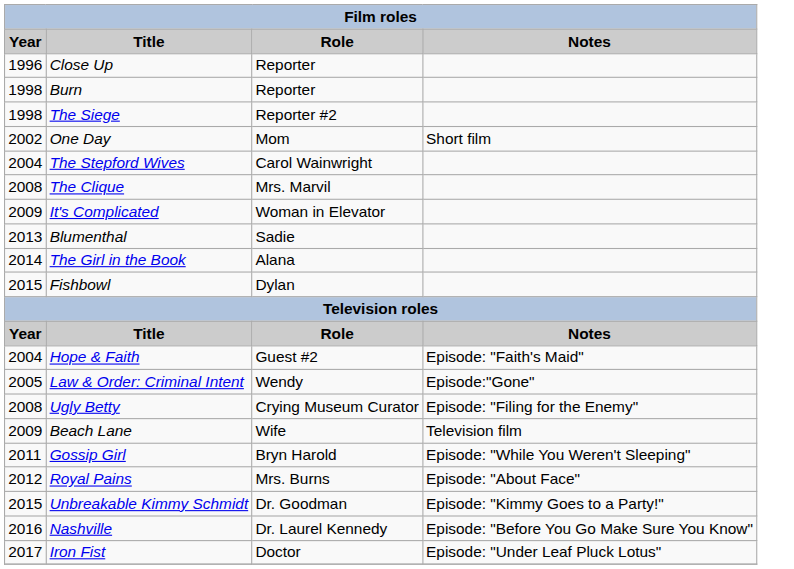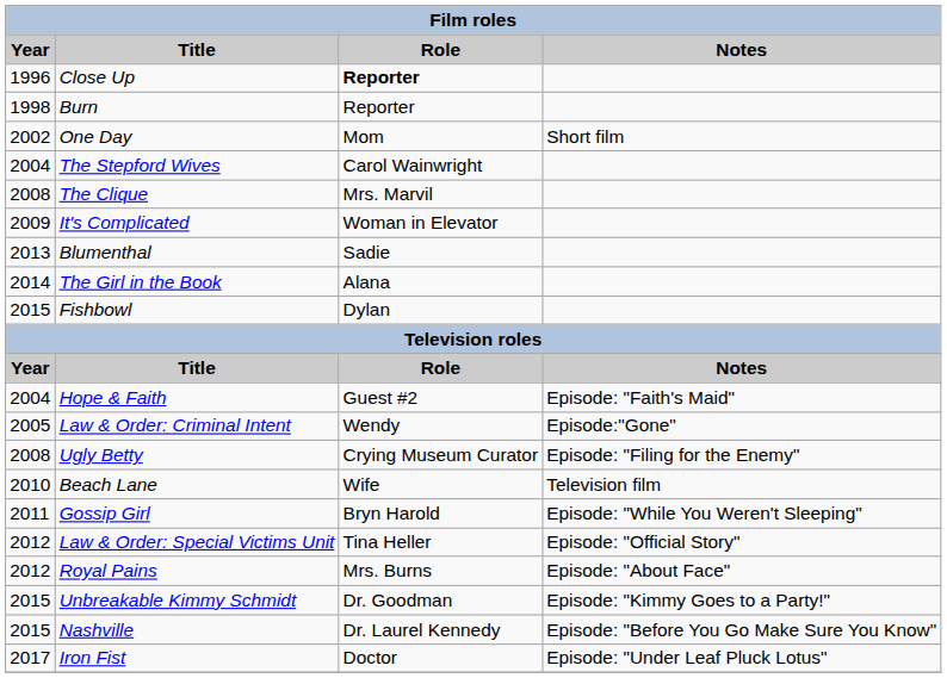Close Up | Role: normal -> bold
- row: 1998 | The Siege | Reporter #2
Beach Lane | Year: 2009 -> 2010
+ row: 2012 | Law & Order: Special Victims Unit | Tina Heller | Episode: "Official Story"
Nashville | Year: 2016 -> 2015
